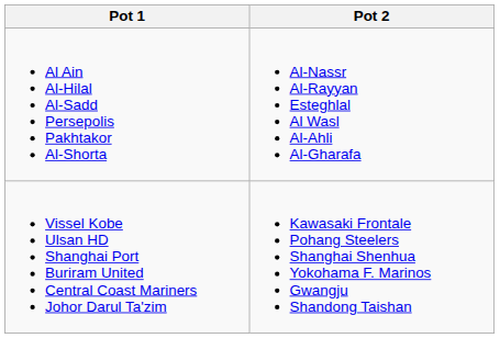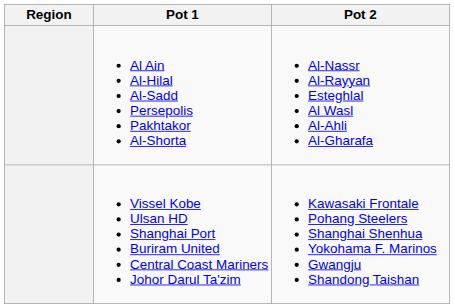+ column: Region
